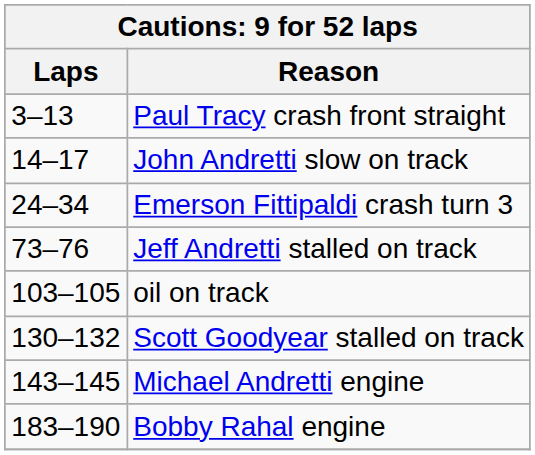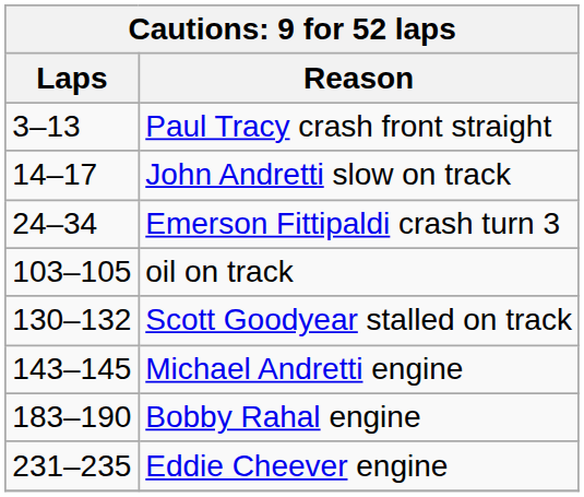- row: 73–76 | Jeff Andretti stalled on track
+ row: 231–235 | Eddie Cheever engine
